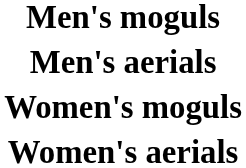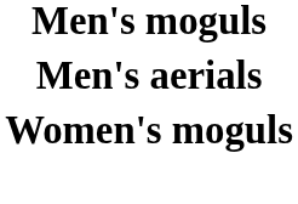- row: Women's aerials
